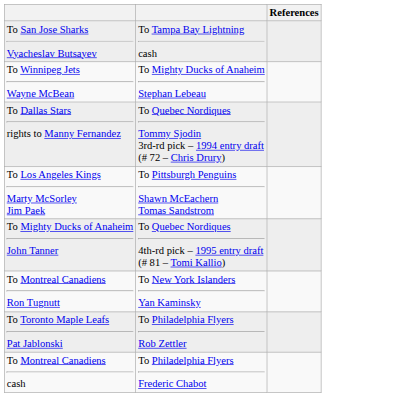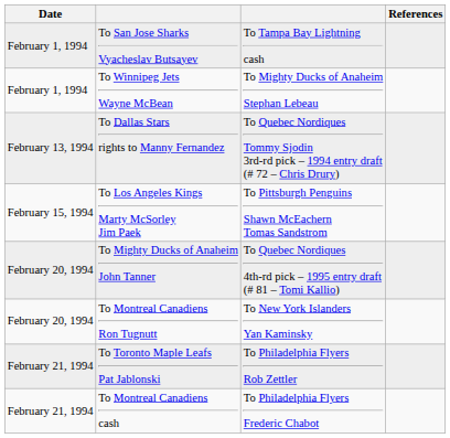+ column: Date | February 1, 1994 | February 1, 1994 | February 13, 1994 | February 15, 1994 | February 20, 1994 | February 20, 1994 | February 21, 1994 | February 21, 1994
